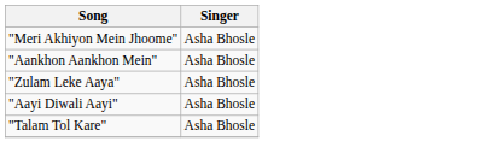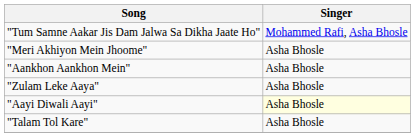+ row: "Tum Samne Aakar Jis Dam Jalwa Sa Dikha Jaate Ho" | Mohammed Rafi, Asha Bhosle
"Aayi Diwali Aayi" | Singer: no background -> lightyellow background
